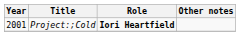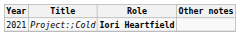Project:;Cold | Year: 2001 -> 2021
